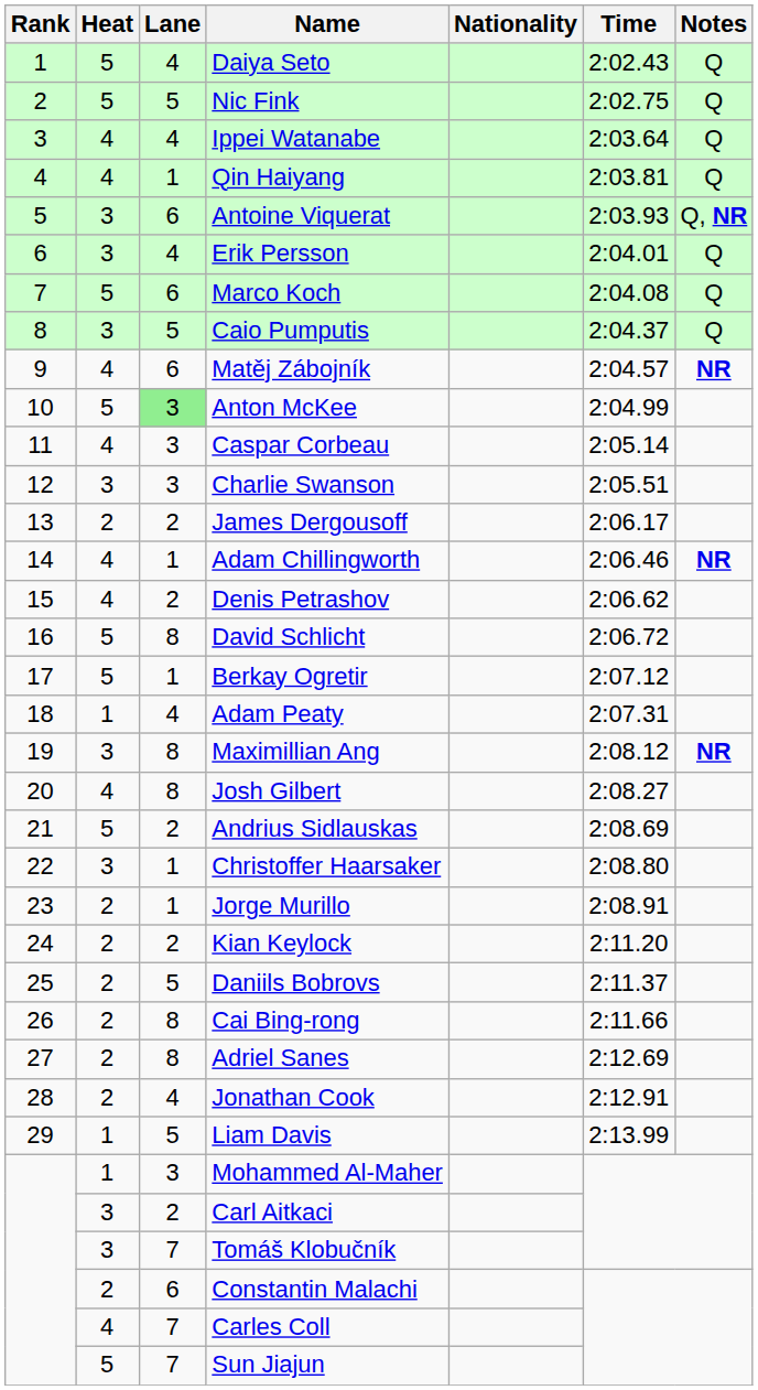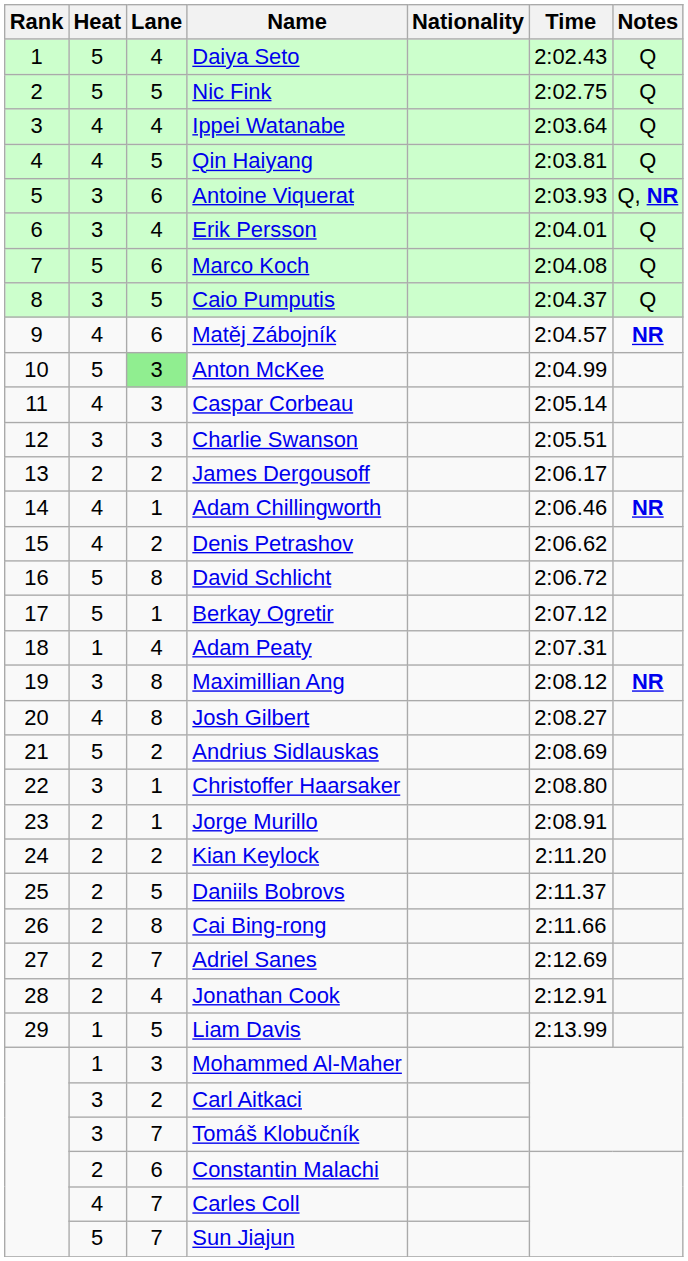Qin Haiyang | Lane: 1 -> 5
Adriel Sanes | Lane: 8 -> 7
